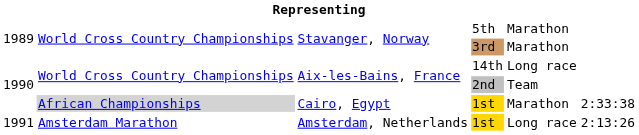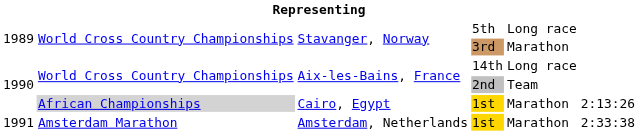5th | column 5: Marathon -> Long race
Cairo, Egypt / 1st | column 6: 2:33:38 -> 2:13:26
Amsterdam, Netherlands / 1st | column 5: Long race -> Marathon
Amsterdam, Netherlands / 1st | column 6: 2:13:26 -> 2:33:38
